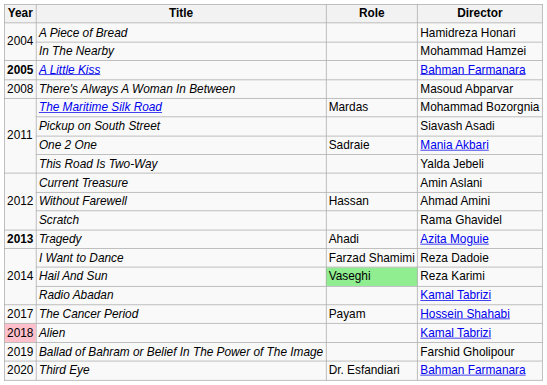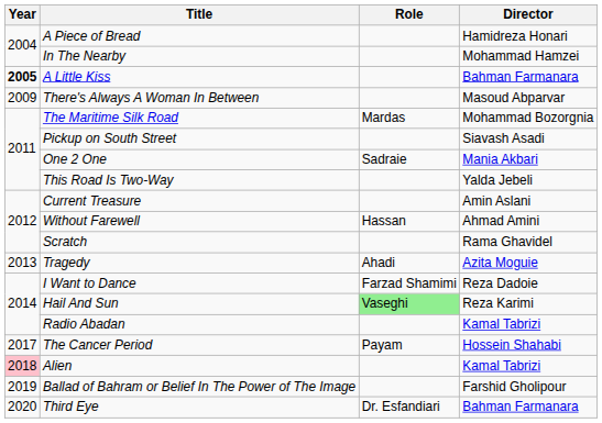There's Always A Woman In Between | Year: 2008 -> 2009
Tragedy | Year: bold -> normal
